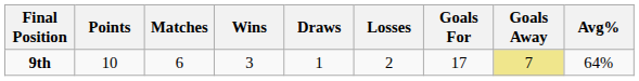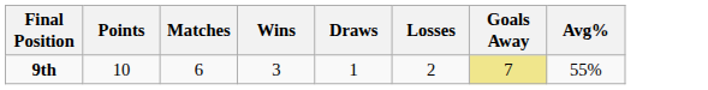- column: Goals For | 17
9th | Avg%: 64% -> 55%
